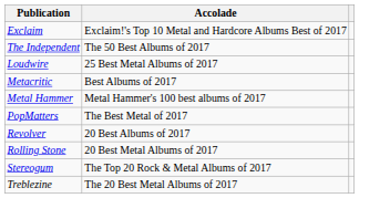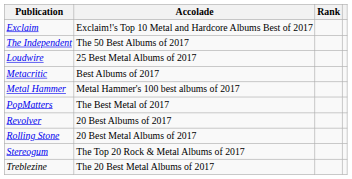+ column: Rank
